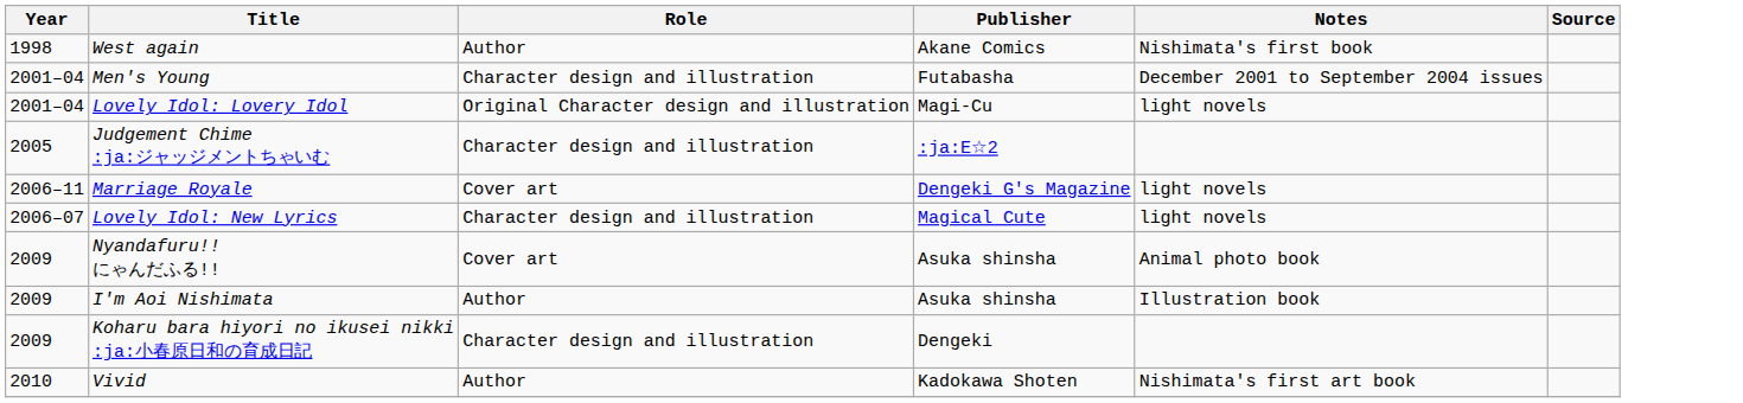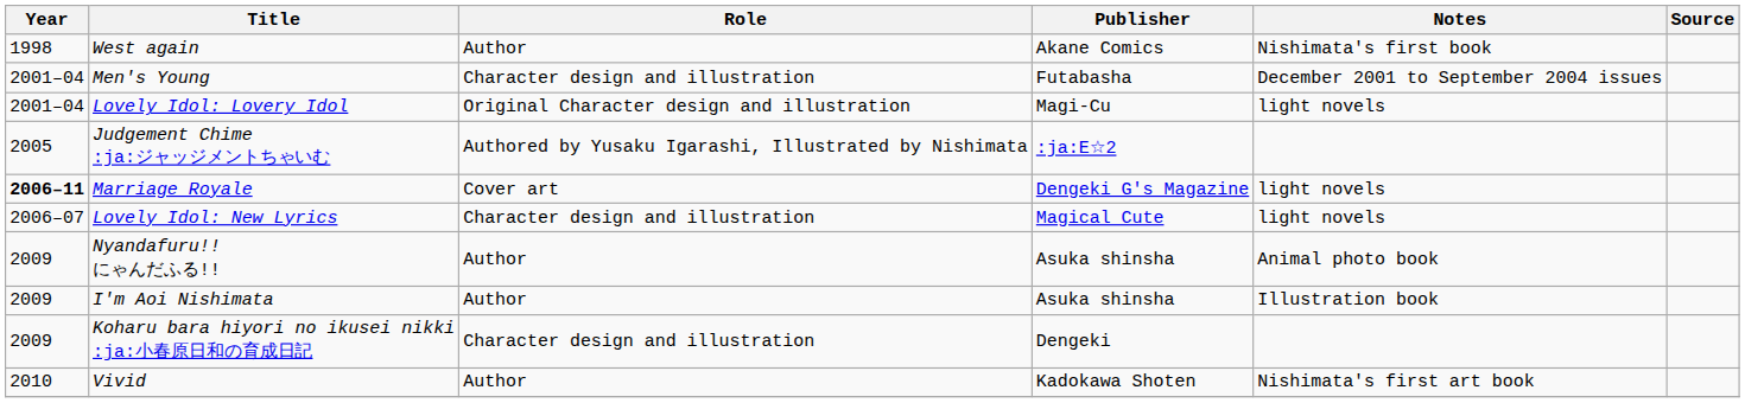Judgement Chime :ja:ジャッジメントちゃいむ | Role: Character design and illustration -> Authored by Yusaku Igarashi, Illustrated by Nishimata
Marriage Royale | Year: normal -> bold
Nyandafuru!! にゃんだふる!! | Role: Cover art -> Author
